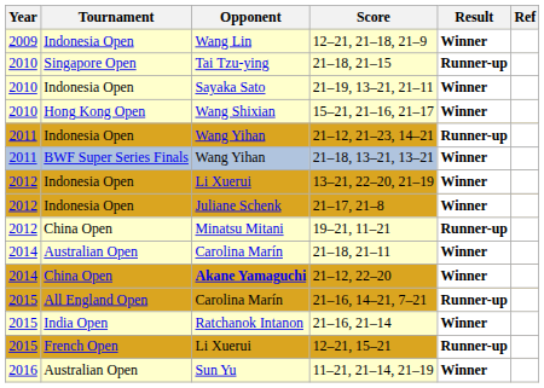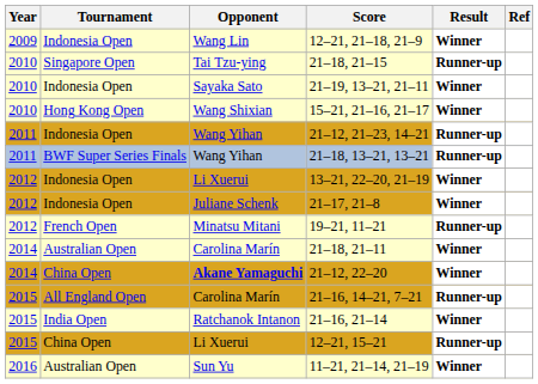21–18, 13–21, 13–21 | Result: Winner -> Runner-up
19–21, 11–21 | Tournament: China Open -> French Open
12–21, 15–21 | Tournament: French Open -> China Open
